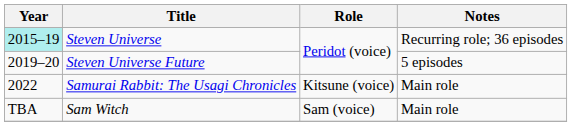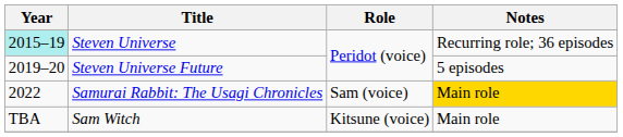Samurai Rabbit: The Usagi Chronicles | Role: Kitsune (voice) -> Sam (voice)
Samurai Rabbit: The Usagi Chronicles | Notes: no background -> gold background
Sam Witch | Role: Sam (voice) -> Kitsune (voice)
